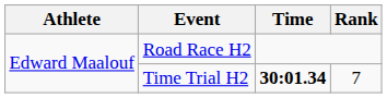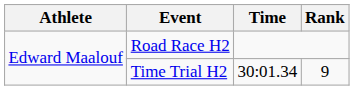Time Trial H2 | Time: bold -> normal
Time Trial H2 | Rank: 7 -> 9
